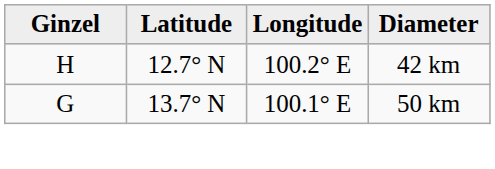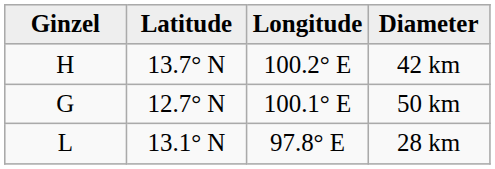42 km | Latitude: 12.7° N -> 13.7° N
50 km | Latitude: 13.7° N -> 12.7° N
+ row: L | 13.1° N | 97.8° E | 28 km
